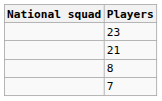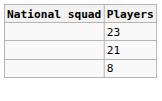- row: 7
